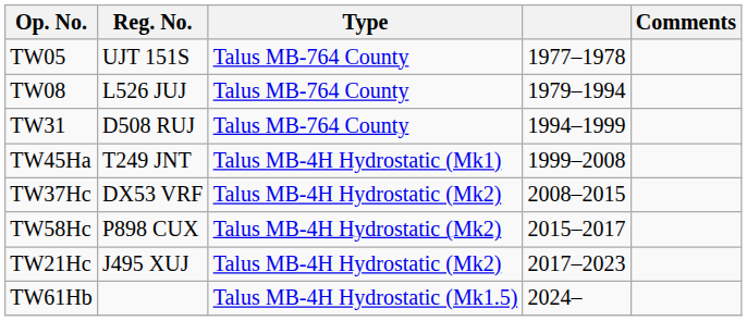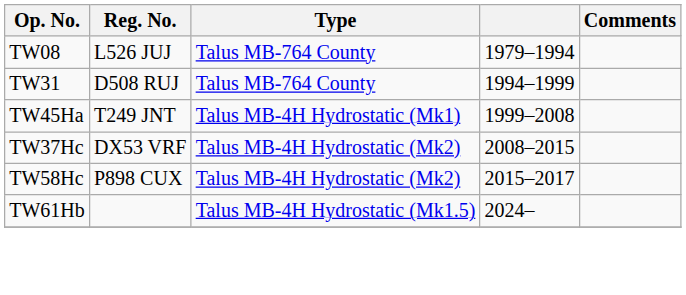- row: TW05 | UJT 151S | Talus MB-764 County | 1977–1978
- row: TW21Hc | J495 XUJ | Talus MB-4H Hydrostatic (Mk2) | 2017–2023
